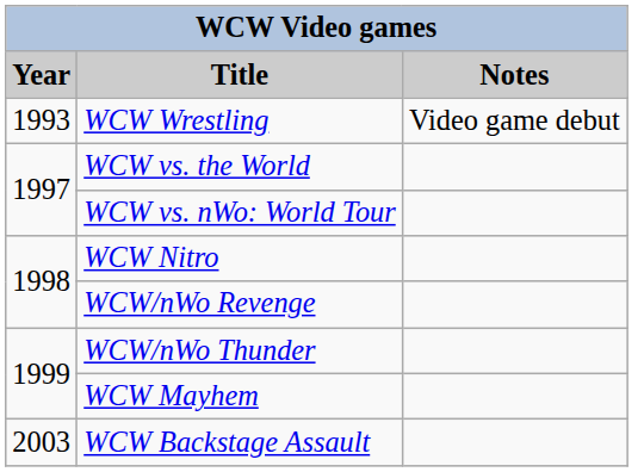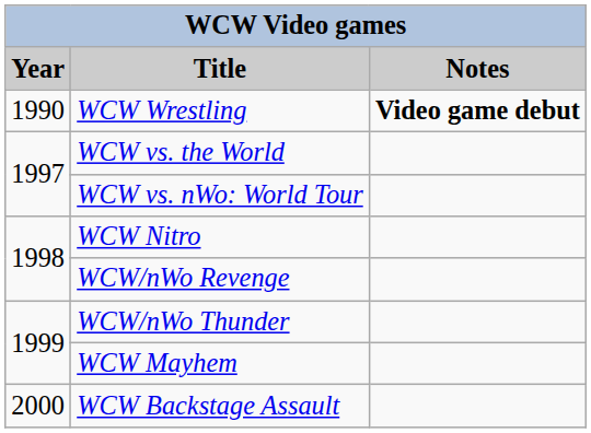WCW Wrestling | Year: 1993 -> 1990
WCW Wrestling | Notes: normal -> bold
WCW Backstage Assault | Year: 2003 -> 2000
